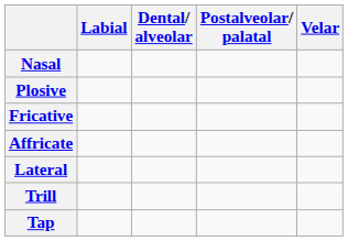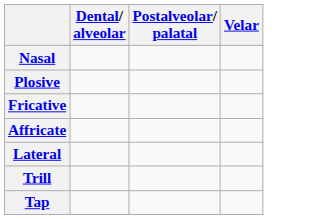- column: Labial
